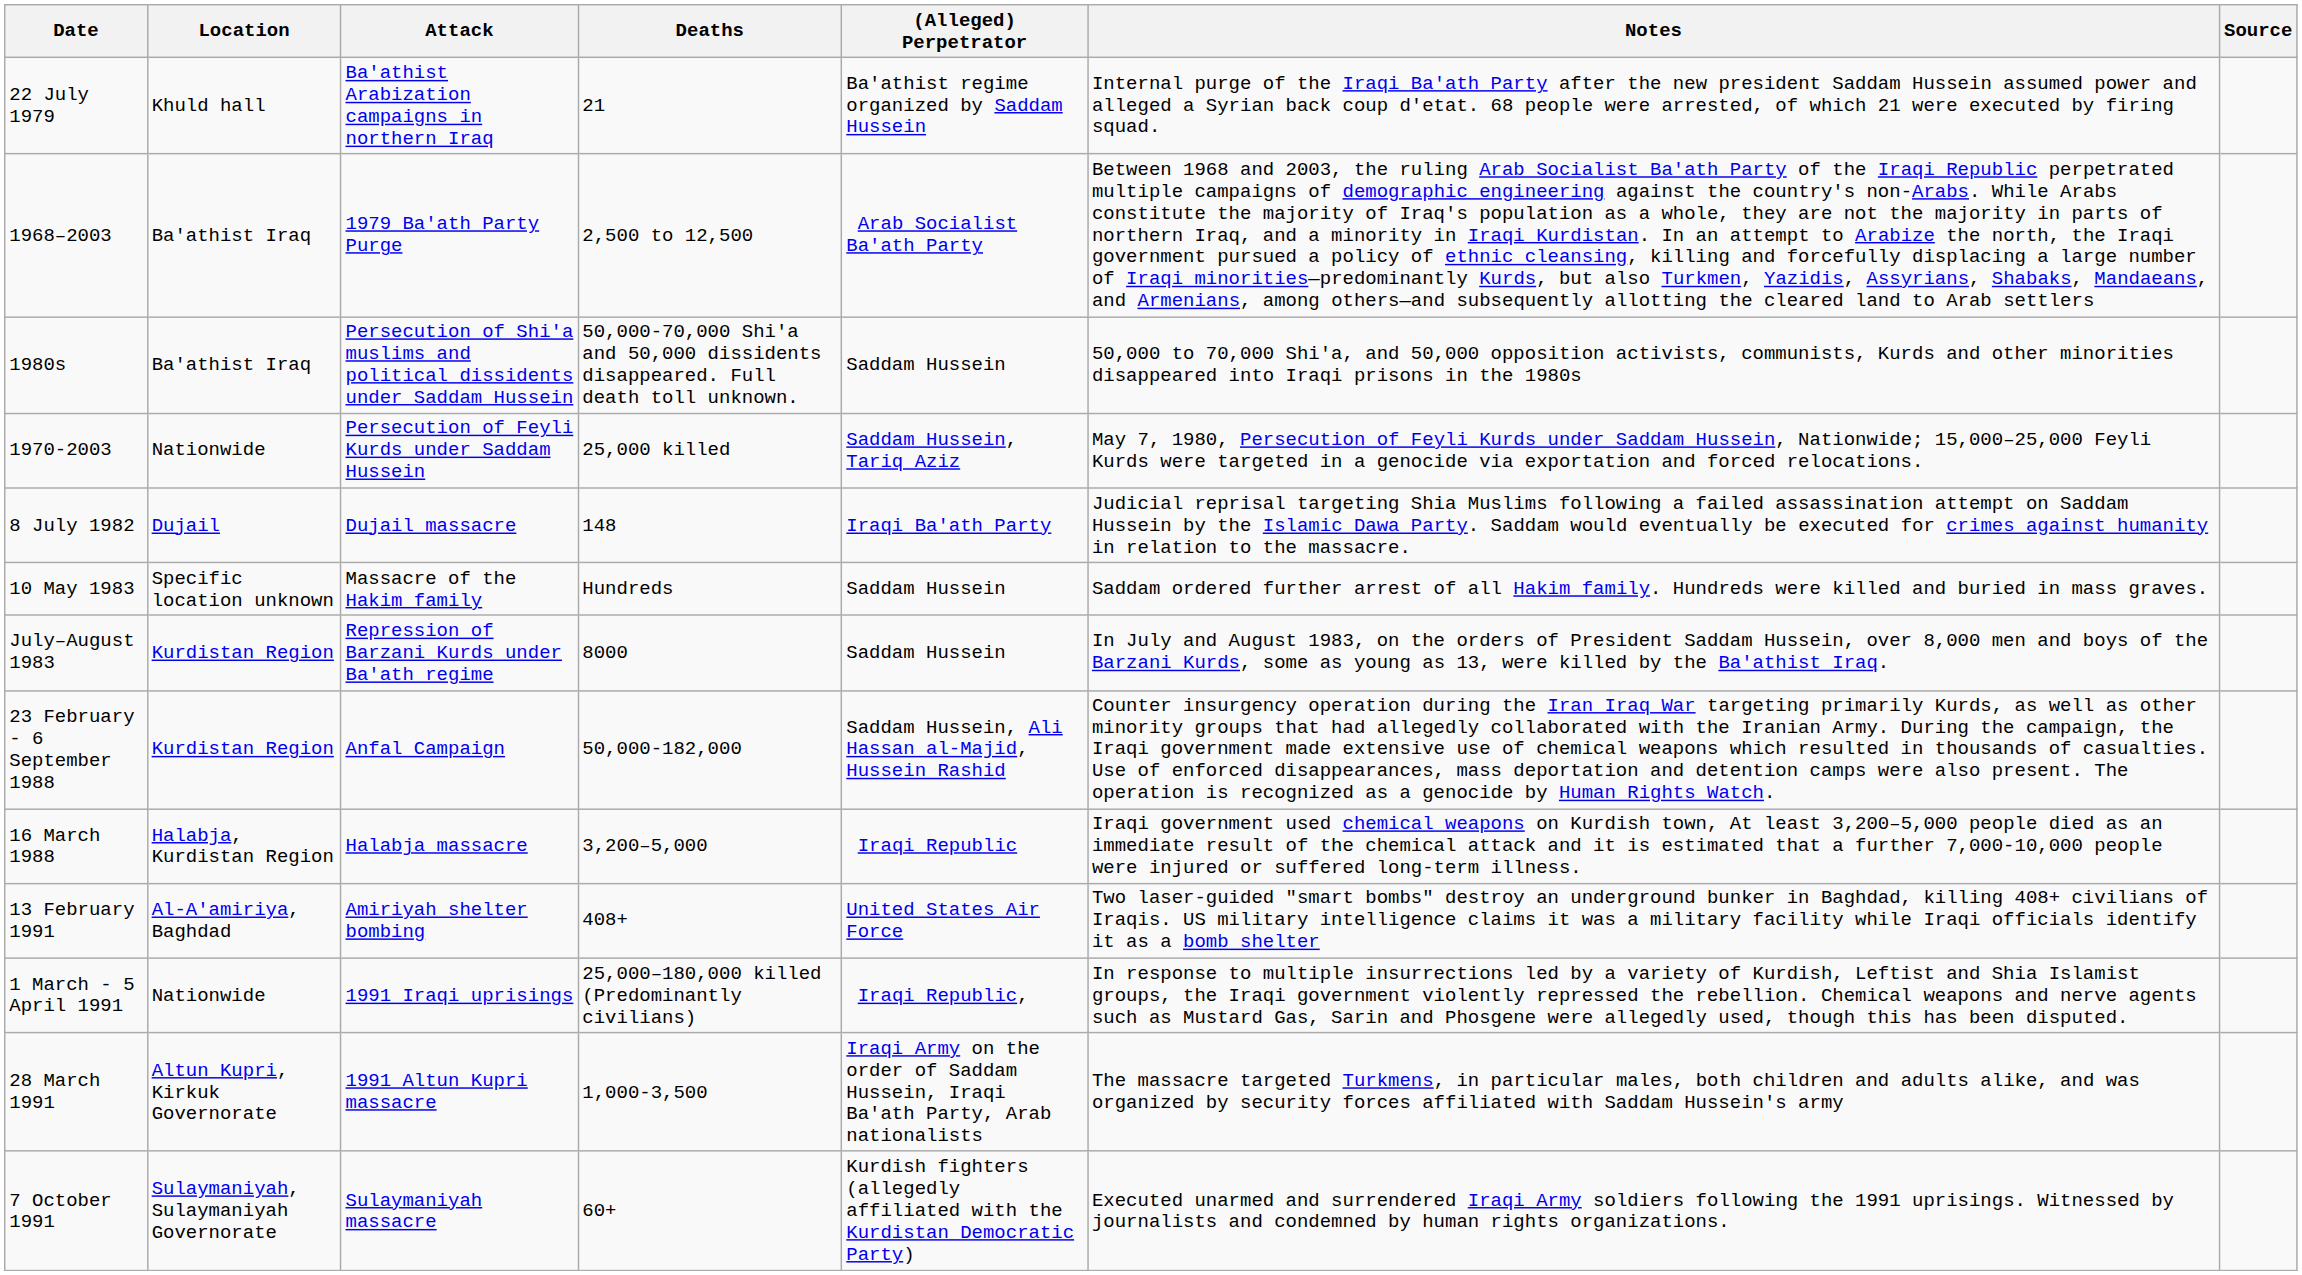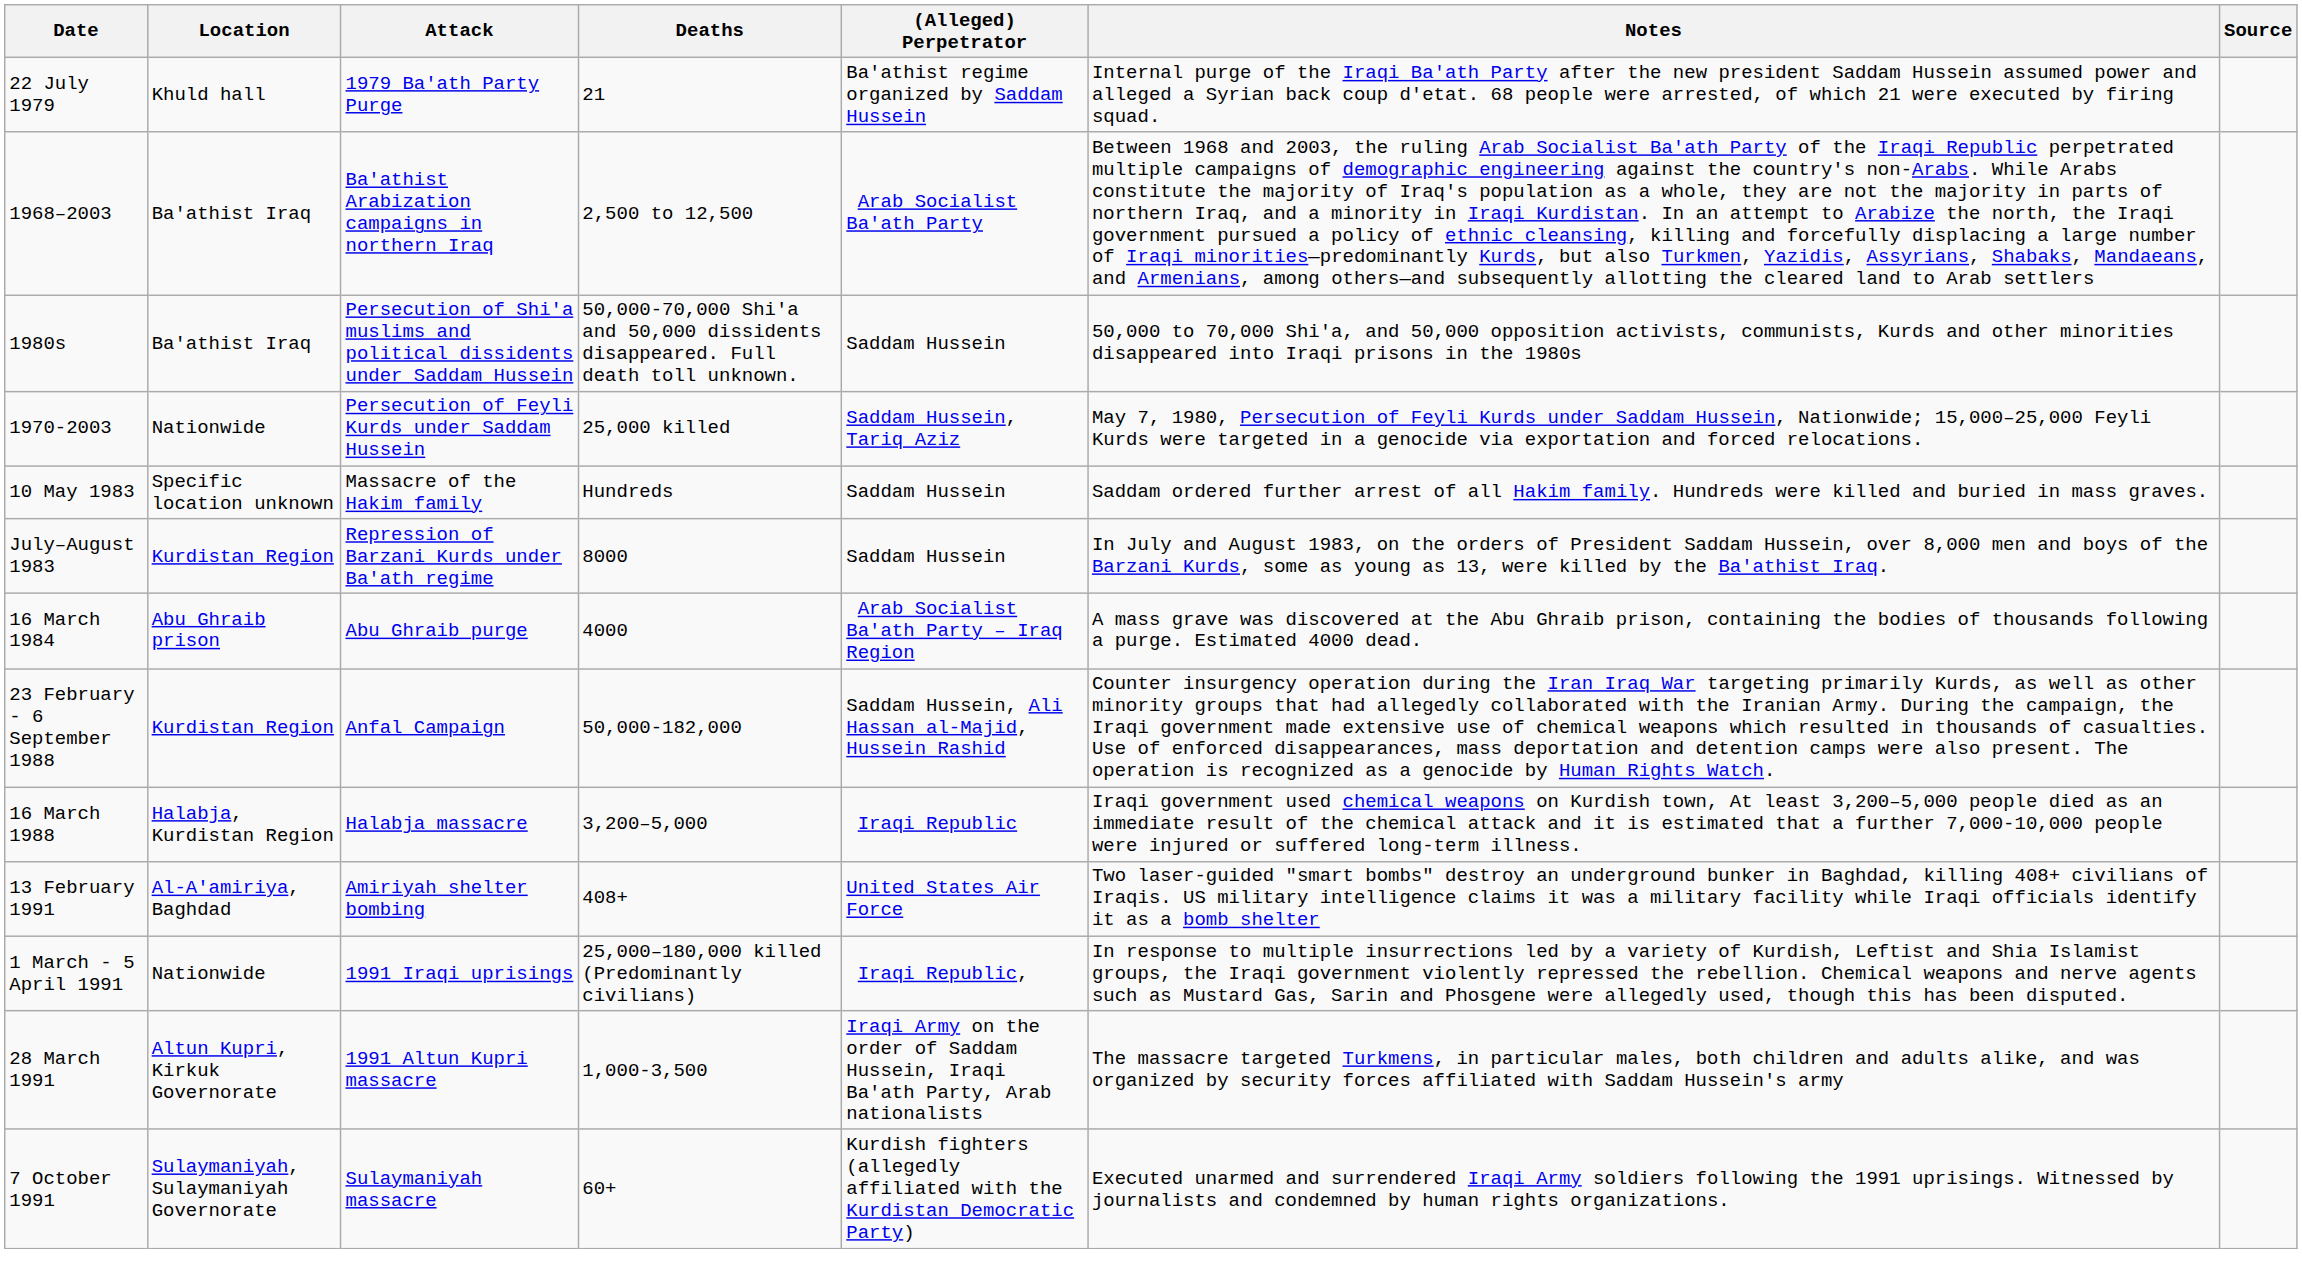22 July 1979 | Attack: Ba'athist Arabization campaigns in northern Iraq -> 1979 Ba'ath Party Purge
1968–2003 | Attack: 1979 Ba'ath Party Purge -> Ba'athist Arabization campaigns in northern Iraq
- row: 8 July 1982 | Dujail | Dujail massacre | 148 | Iraqi Ba'ath Party | Judicial reprisal targeting Shia Muslims following a failed assassination attempt on Saddam Hussein by the Islamic Dawa Party. Saddam would eventually be executed for crimes against humanity in relation to the massacre.
+ row: 16 March 1984 | Abu Ghraib prison | Abu Ghraib purge | 4000 | Arab Socialist Ba'ath Party – Iraq Region | A mass grave was discovered at the Abu Ghraib prison, containing the bodies of thousands following a purge. Estimated 4000 dead.
